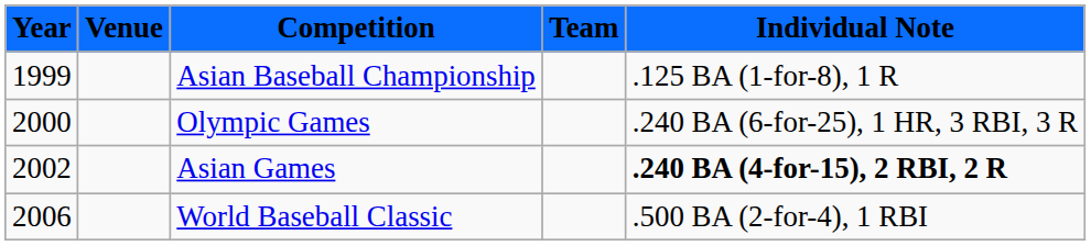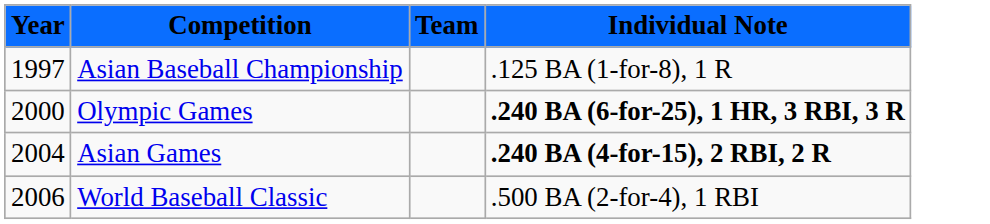- column: Venue
Asian Baseball Championship | Year: 1999 -> 1997
Olympic Games | Individual Note: normal -> bold
Asian Games | Year: 2002 -> 2004
